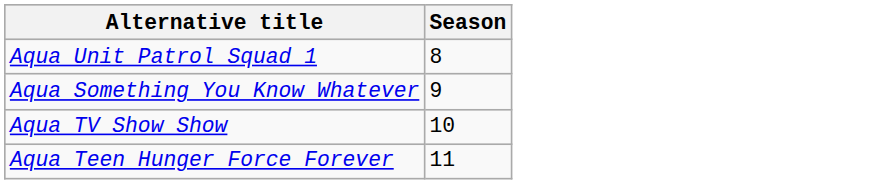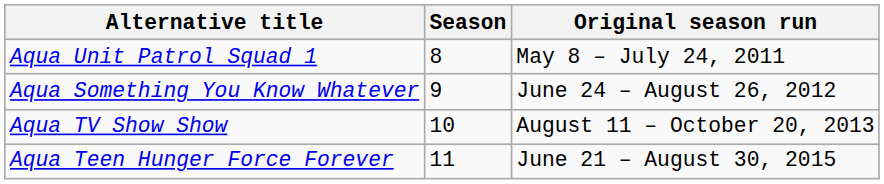+ column: Original season run | May 8 – July 24, 2011 | June 24 – August 26, 2012 | August 11 – October 20, 2013 | June 21 – August 30, 2015
